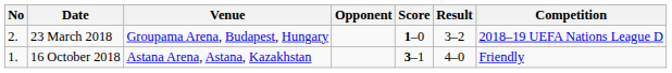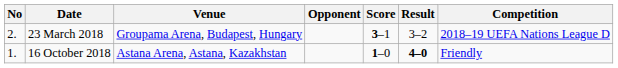23 March 2018 | Score: 1–0 -> 3–1
16 October 2018 | Score: 3–1 -> 1–0
16 October 2018 | Result: normal -> bold
